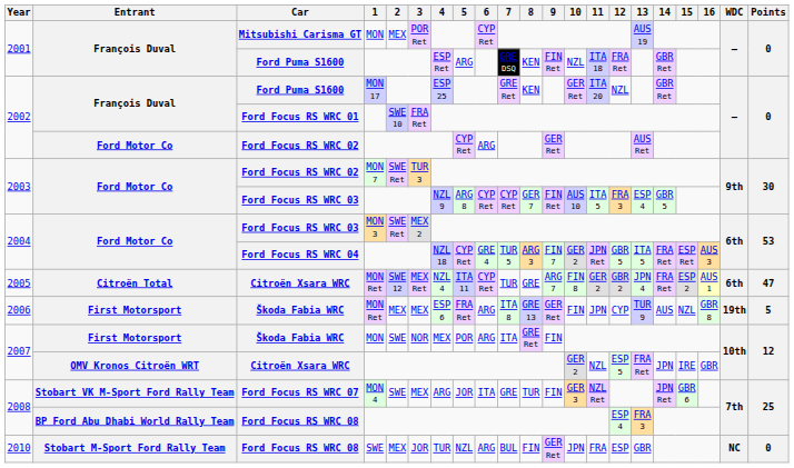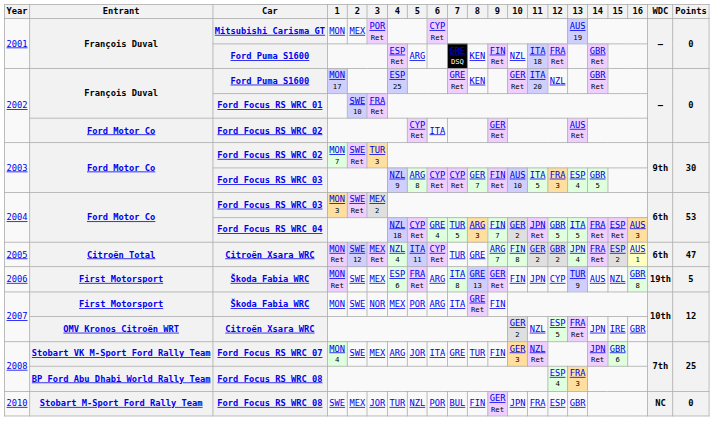2002 / Ford Focus RS WRC 02 | 6: ARG -> ITA
2006 / Škoda Fabia WRC | 2: MEX -> SWE
2010 / Ford Focus RS WRC 08 | 6: ARG -> POR
